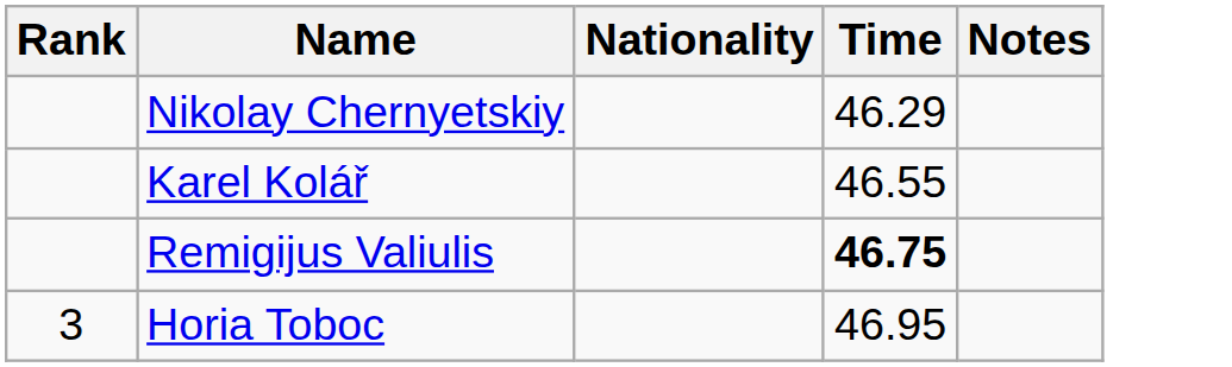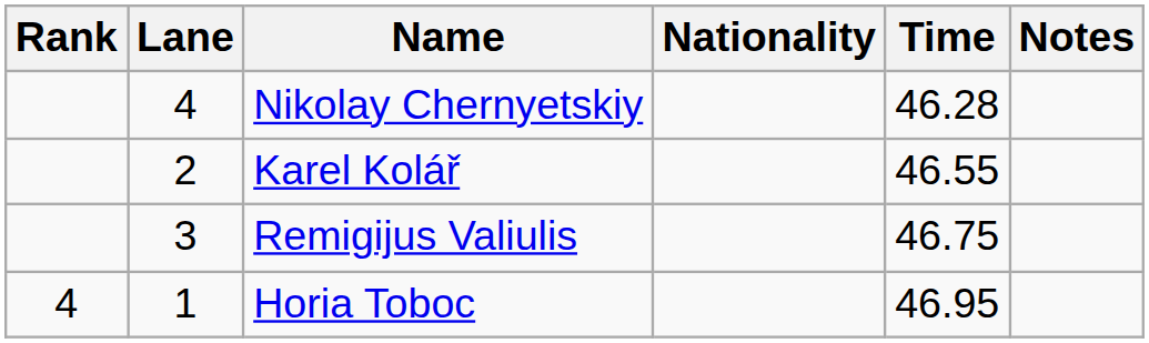+ column: Lane | 4 | 2 | 3 | 1
Nikolay Chernyetskiy | Time: 46.29 -> 46.28
Remigijus Valiulis | Time: bold -> normal
Horia Toboc | Rank: 3 -> 4
